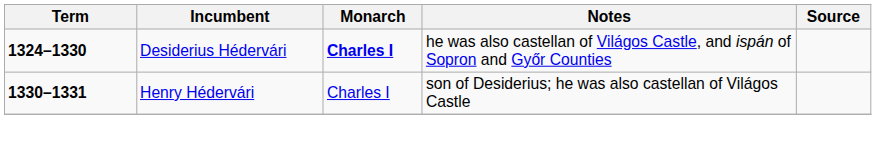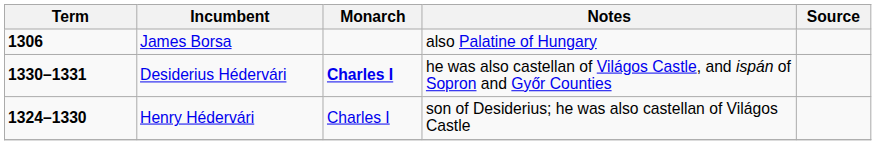+ row: 1306 | James Borsa | also Palatine of Hungary
Desiderius Hédervári | Term: 1324–1330 -> 1330–1331
Henry Hédervári | Term: 1330–1331 -> 1324–1330
